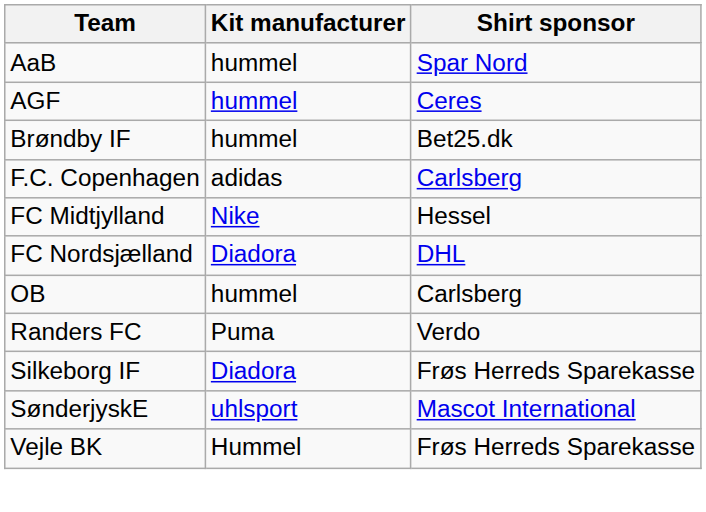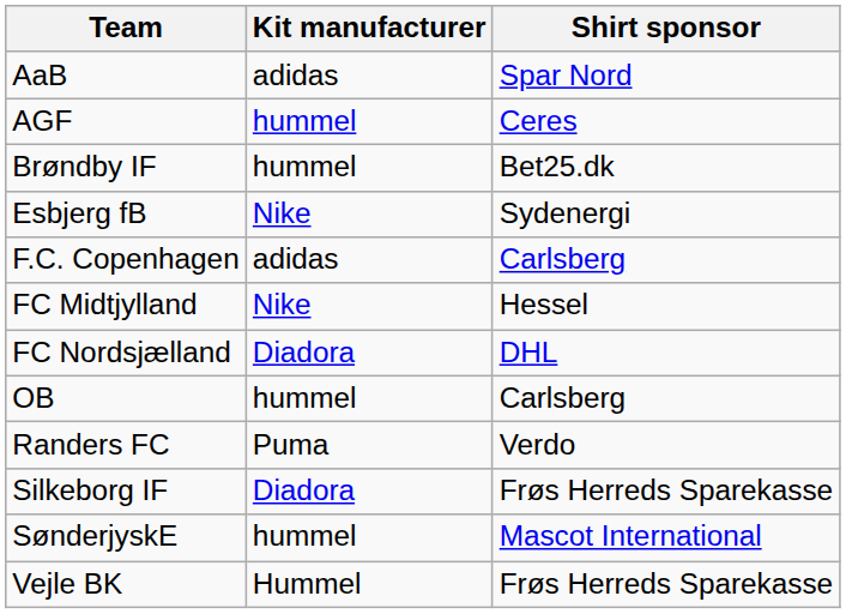AaB | Kit manufacturer: hummel -> adidas
+ row: Esbjerg fB | Nike | Sydenergi
SønderjyskE | Kit manufacturer: uhlsport -> hummel
